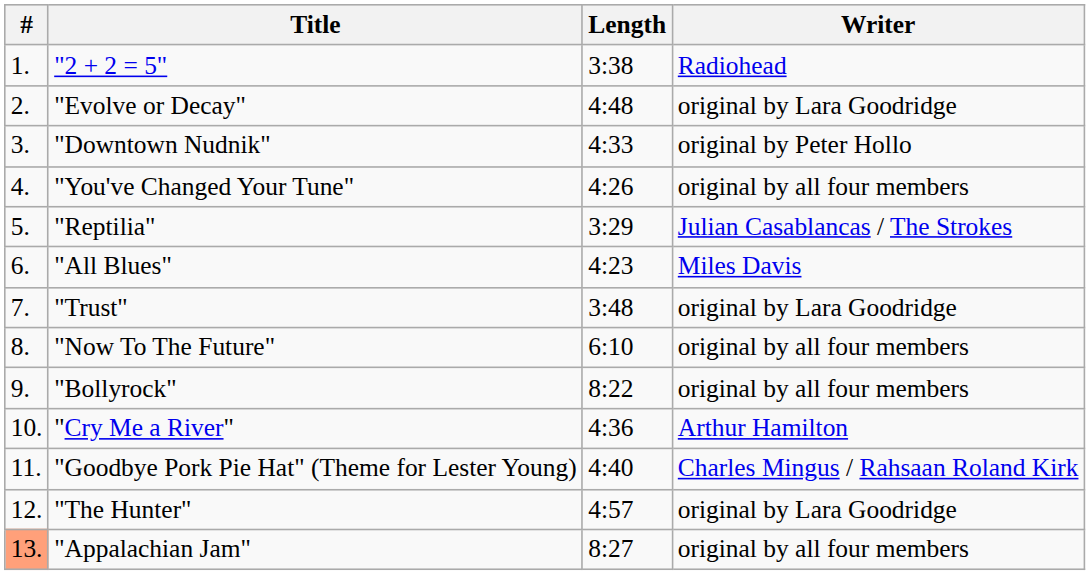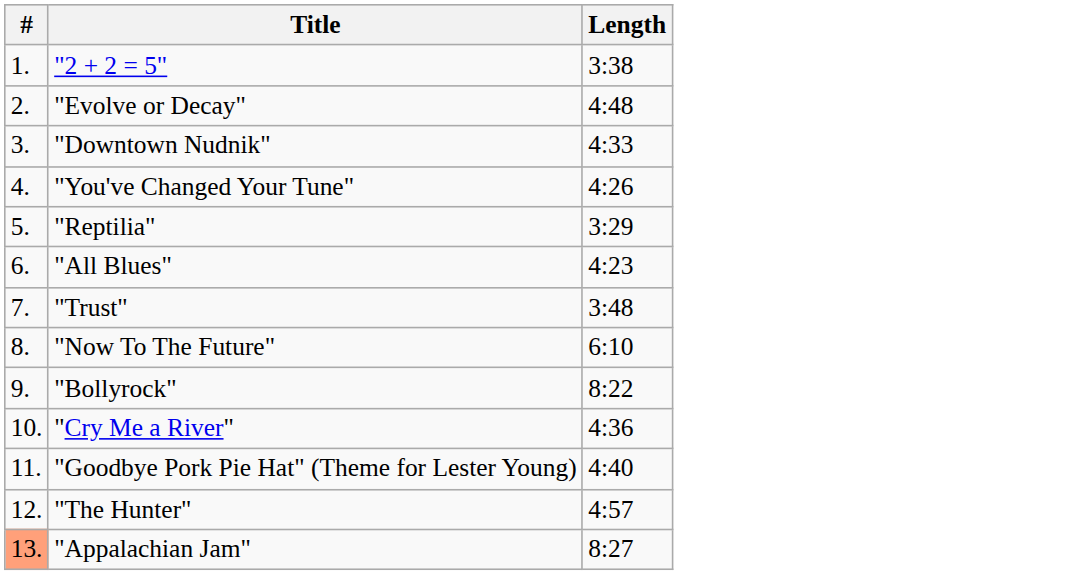- column: Writer | Radiohead | original by Lara Goodridge | original by Peter Hollo | original by all four members | Julian Casablancas / The Strokes | Miles Davis | original by Lara Goodridge | original by all four members | original by all four members | Arthur Hamilton | Charles Mingus / Rahsaan Roland Kirk | original by Lara Goodridge | original by all four members
